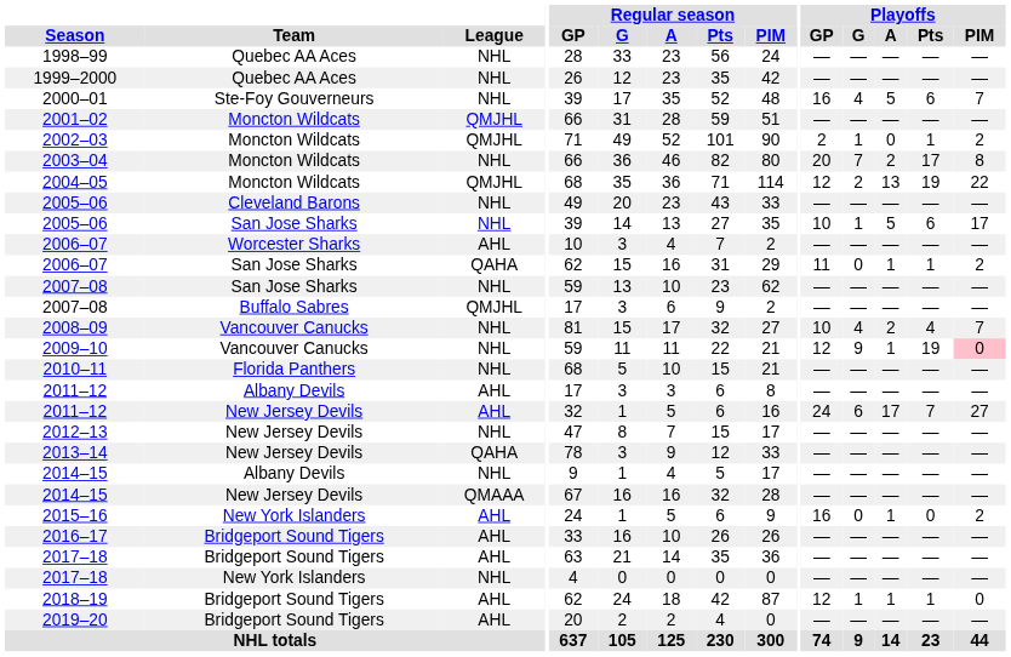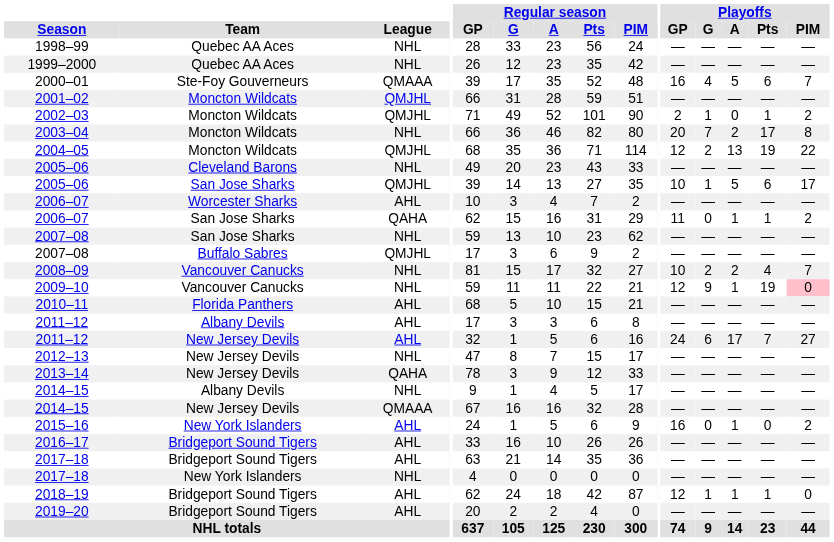2000–01 | League: NHL -> QMAAA
2005–06 / San Jose Sharks | League: NHL -> QMJHL
2008–09 | Playoffs / G: 4 -> 2
2010–11 | League: NHL -> AHL
